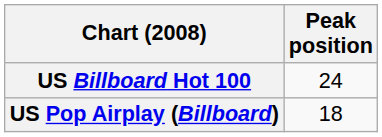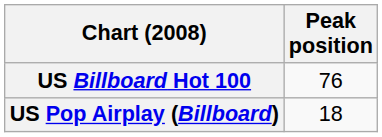US Billboard Hot 100 | Peak position: 24 -> 76
